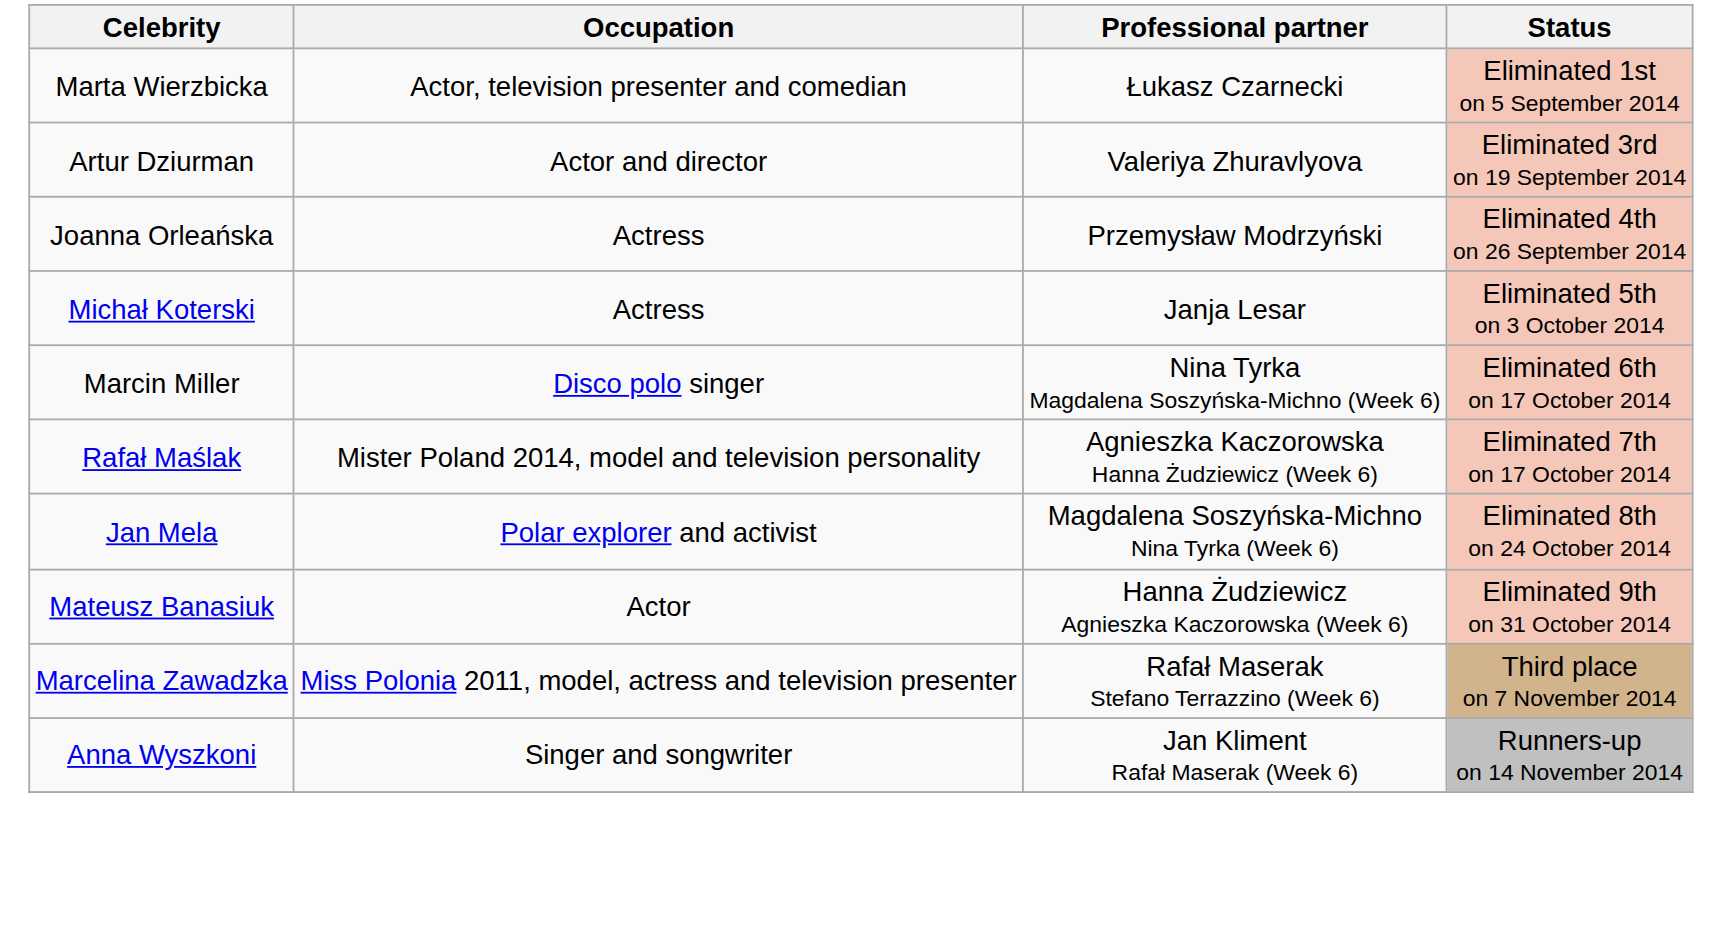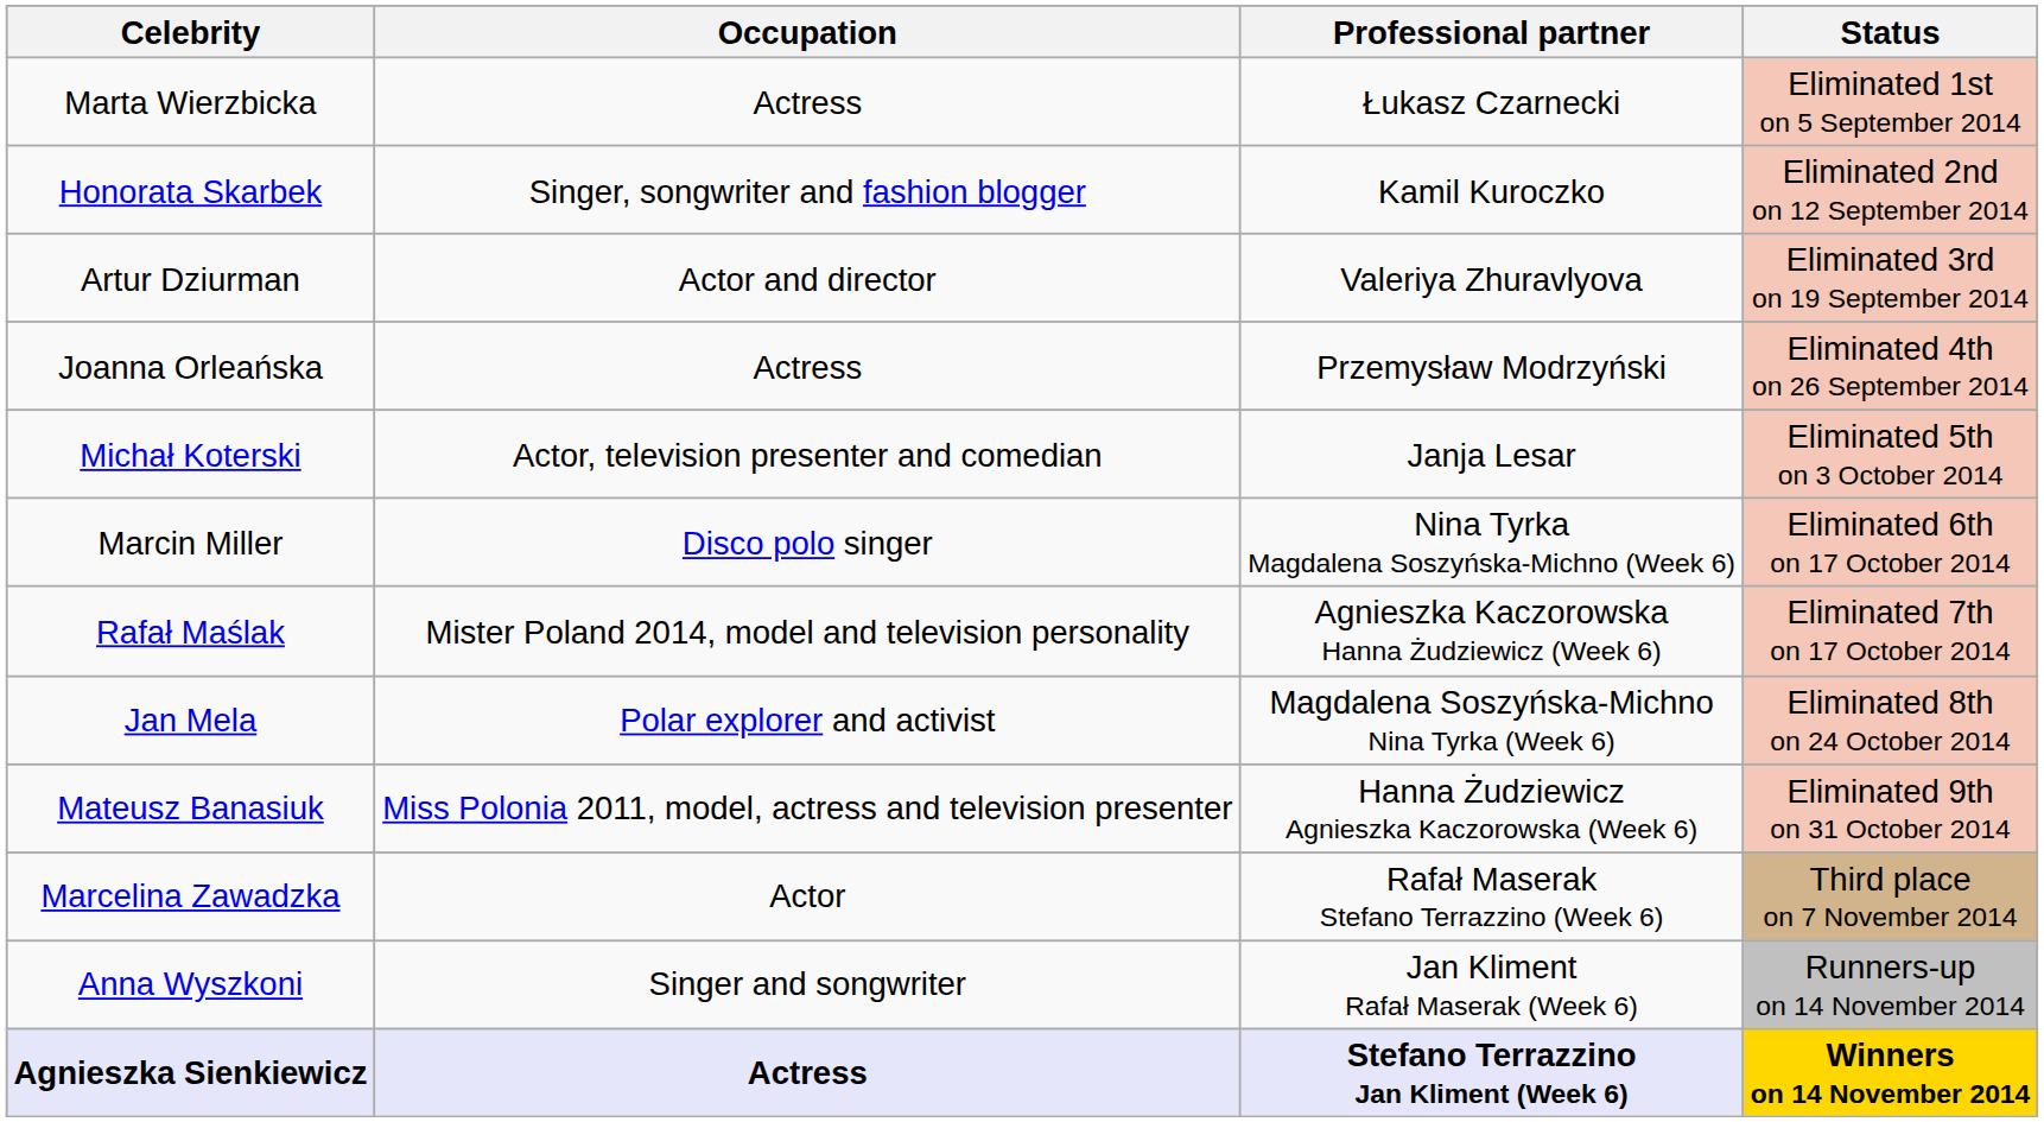Marta Wierzbicka | Occupation: Actor, television presenter and comedian -> Actress
+ row: Honorata Skarbek | Singer, songwriter and fashion blogger | Kamil Kuroczko | Eliminated 2nd on 12 September 2014
Michał Koterski | Occupation: Actress -> Actor, television presenter and comedian
Mateusz Banasiuk | Occupation: Actor -> Miss Polonia 2011, model, actress and television presenter
Marcelina Zawadzka | Occupation: Miss Polonia 2011, model, actress and television presenter -> Actor
+ row: Agnieszka Sienkiewicz | Actress | Stefano Terrazzino Jan Kliment (Week 6) | Winners on 14 November 2014
